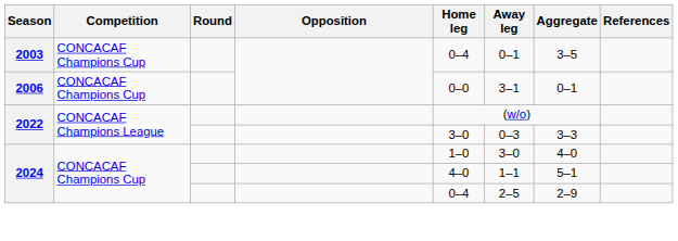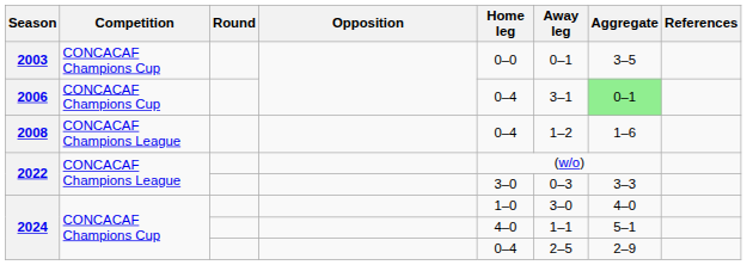2003 | Home leg: 0–4 -> 0–0
2006 | Home leg: 0–0 -> 0–4
2006 | Aggregate: no background -> lightgreen background
+ row: 2008 | CONCACAF Champions League | 0–4 | 1–2 | 1–6
